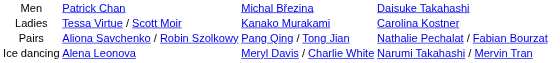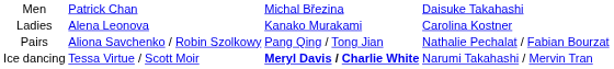Ladies | column 2: Tessa Virtue / Scott Moir -> Alena Leonova
Ice dancing | column 2: Alena Leonova -> Tessa Virtue / Scott Moir
Ice dancing | column 3: normal -> bold
